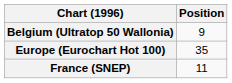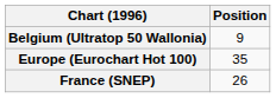France (SNEP) | Position: 11 -> 26
